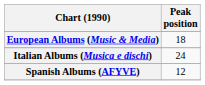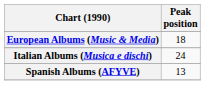Spanish Albums (AFYVE) | Peak position: 12 -> 13
